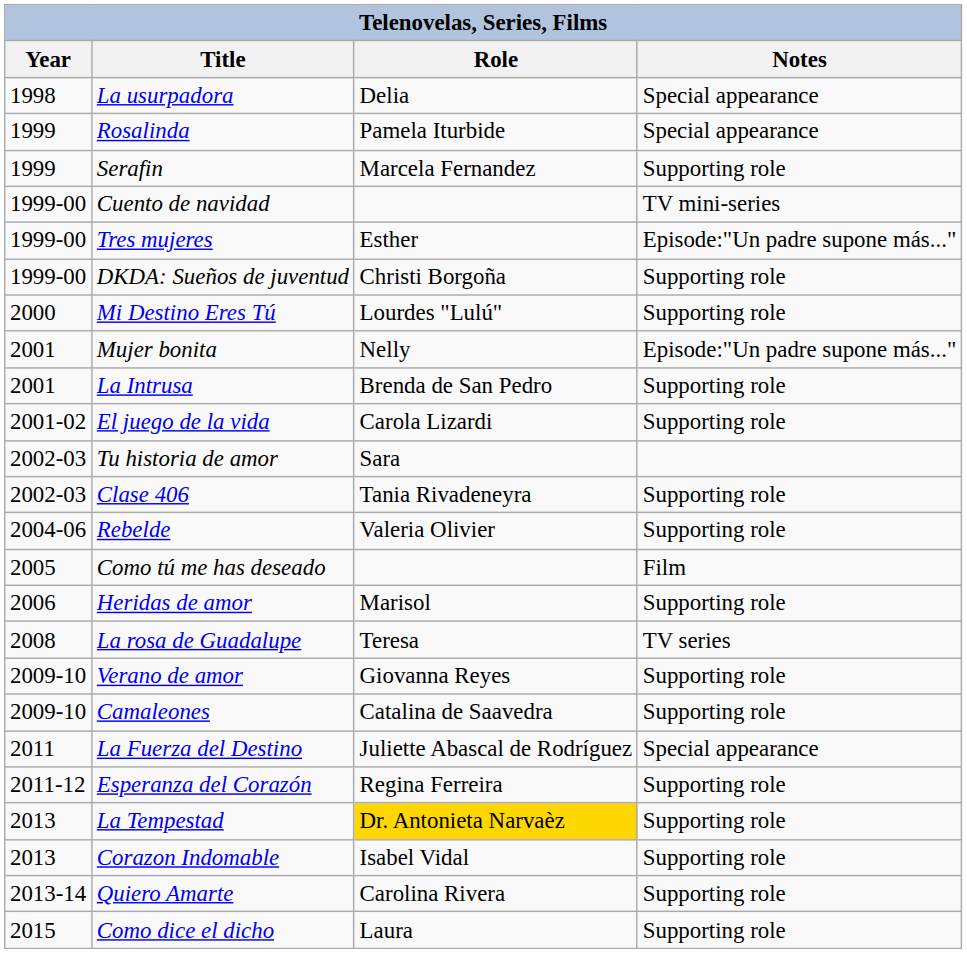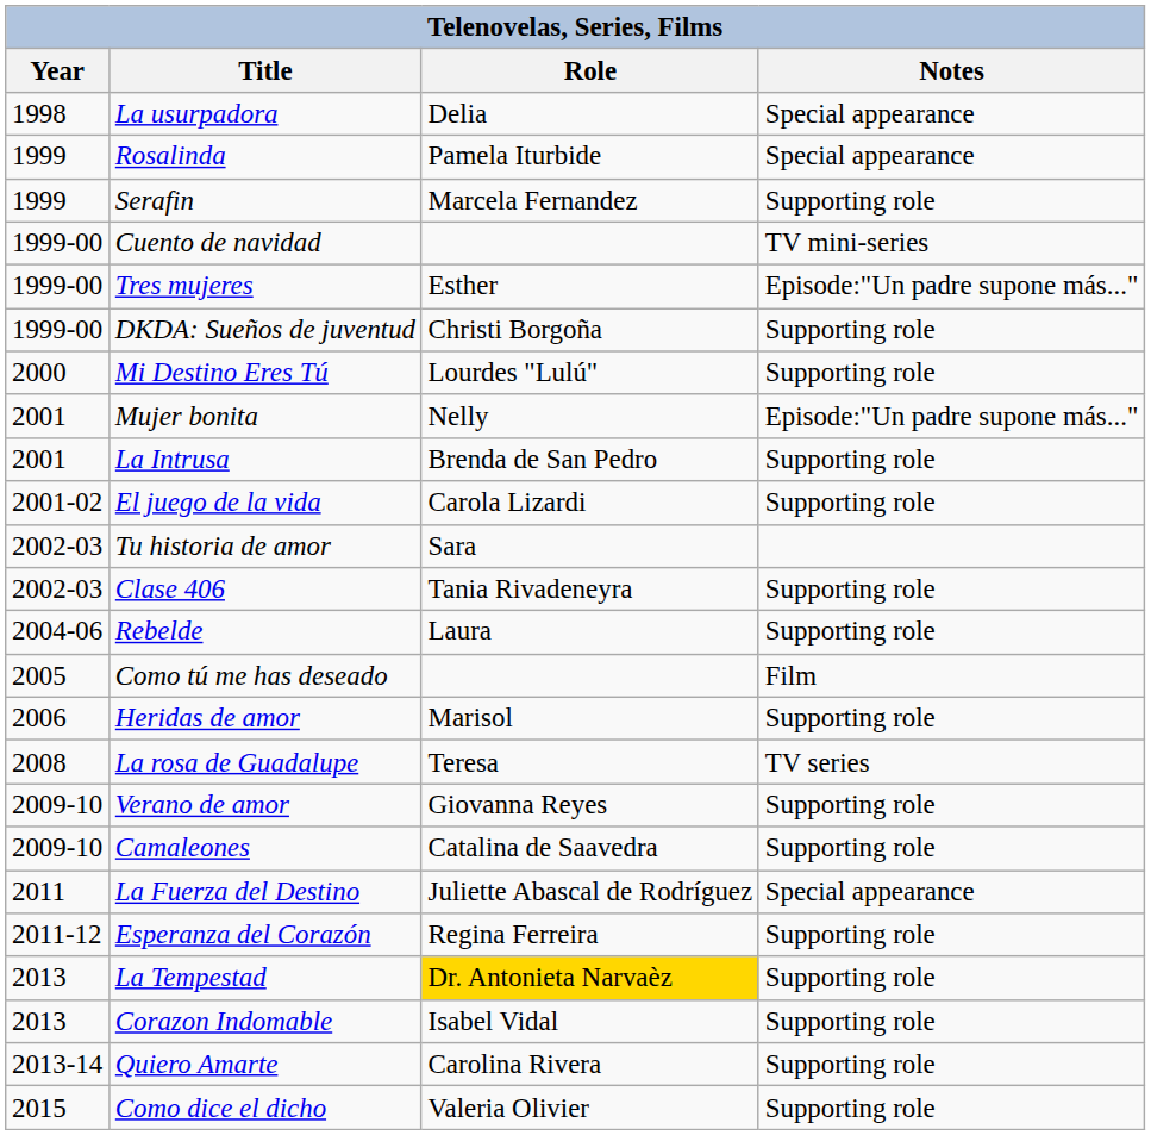Rebelde | Role: Valeria Olivier -> Laura
Como dice el dicho | Role: Laura -> Valeria Olivier
